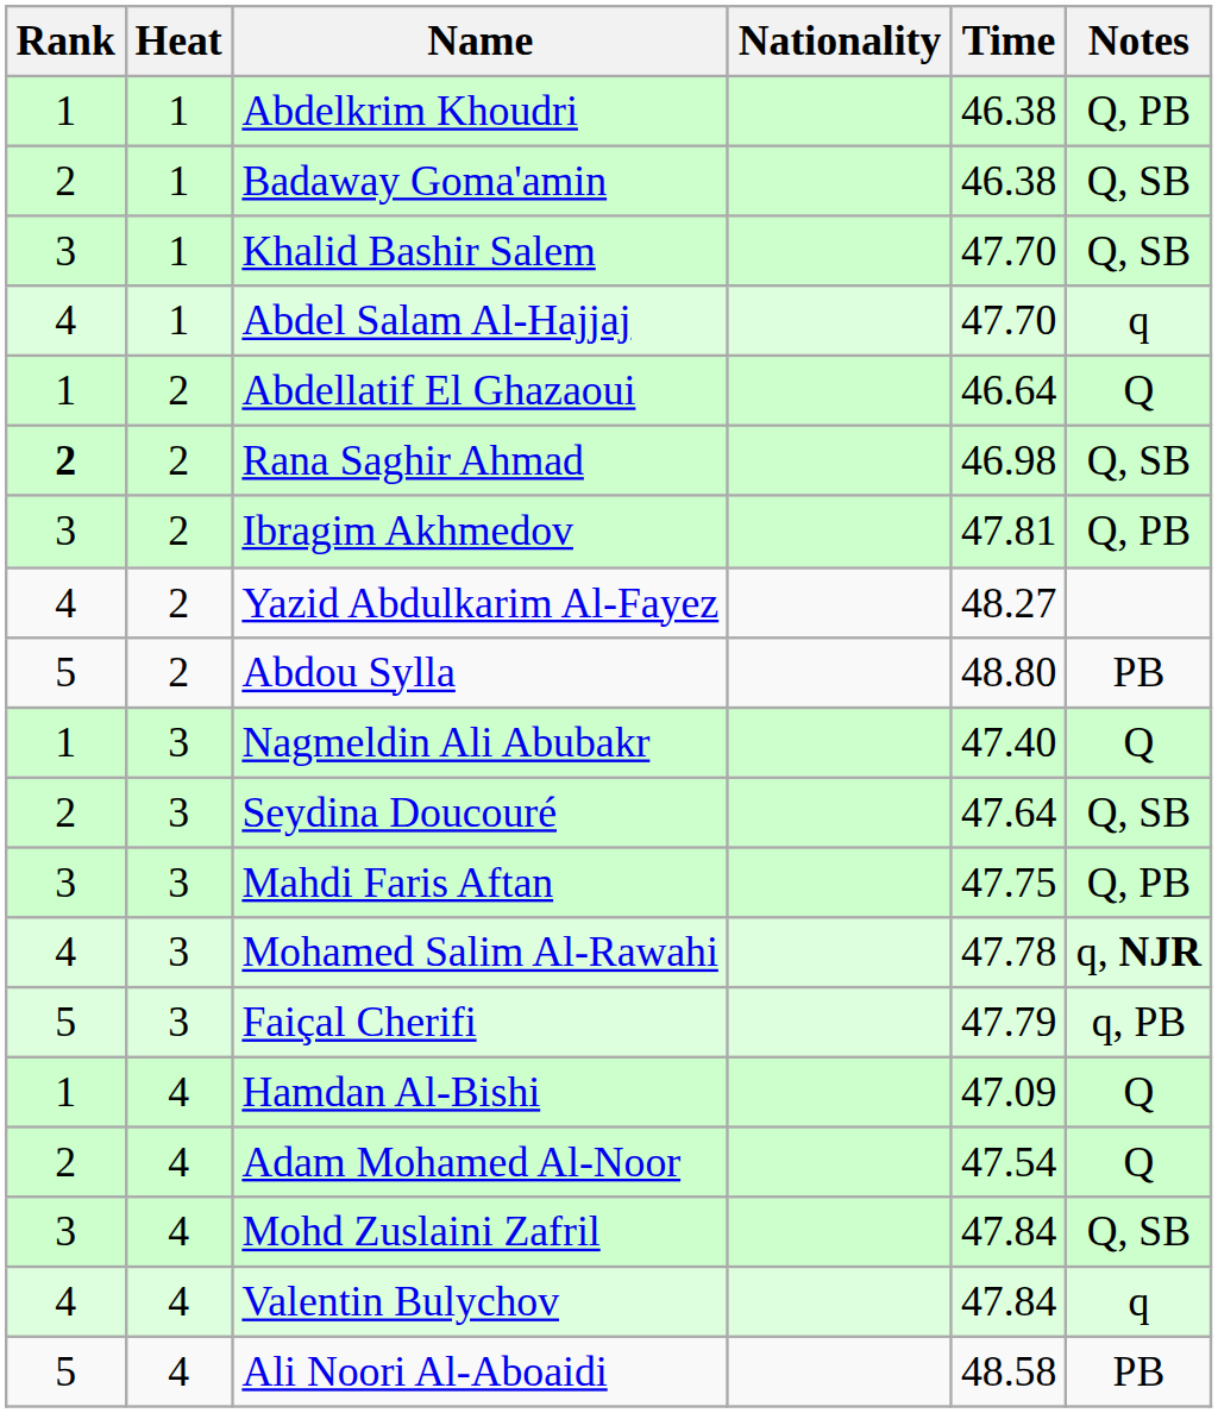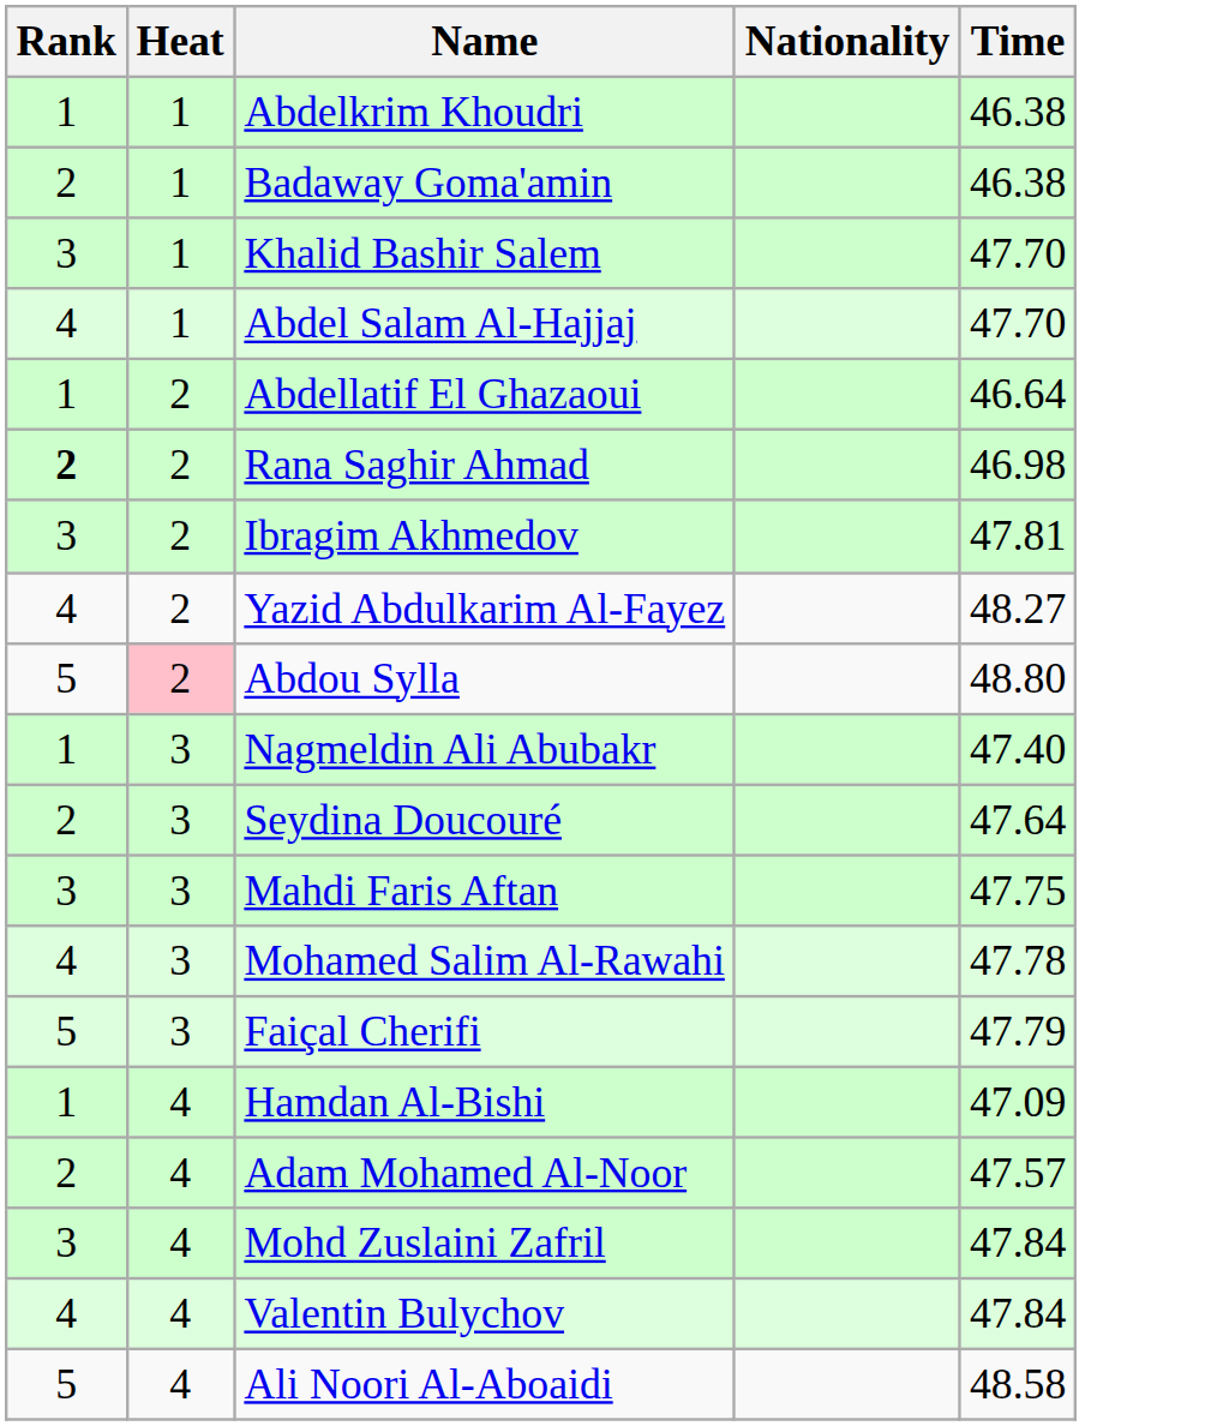- column: Notes | Q, PB | Q, SB | Q, SB | q | Q | Q, SB | Q, PB | PB | Q | Q, SB | Q, PB | q, NJR | q, PB | Q | Q | Q, SB | q | PB
Abdou Sylla | Heat: no background -> pink background
Adam Mohamed Al-Noor | Time: 47.54 -> 47.57
